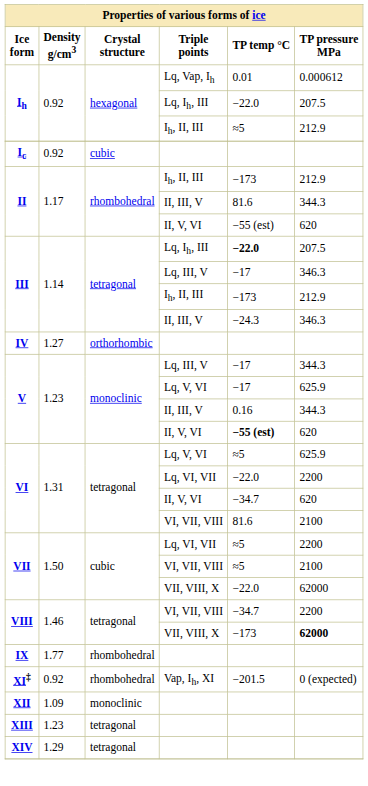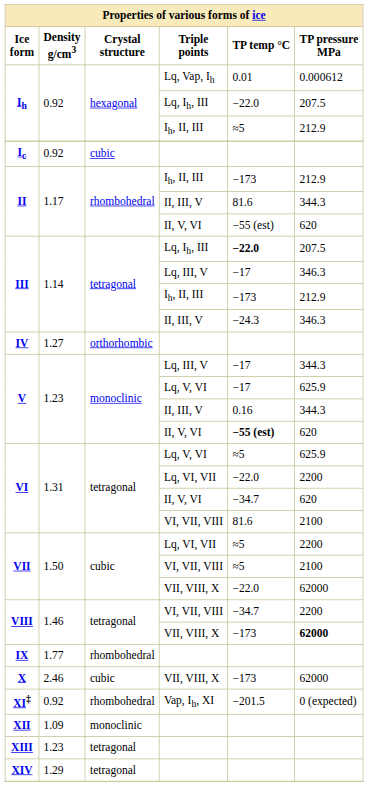+ row: X | 2.46 | cubic | VII, VIII, X | −173 | 62000
